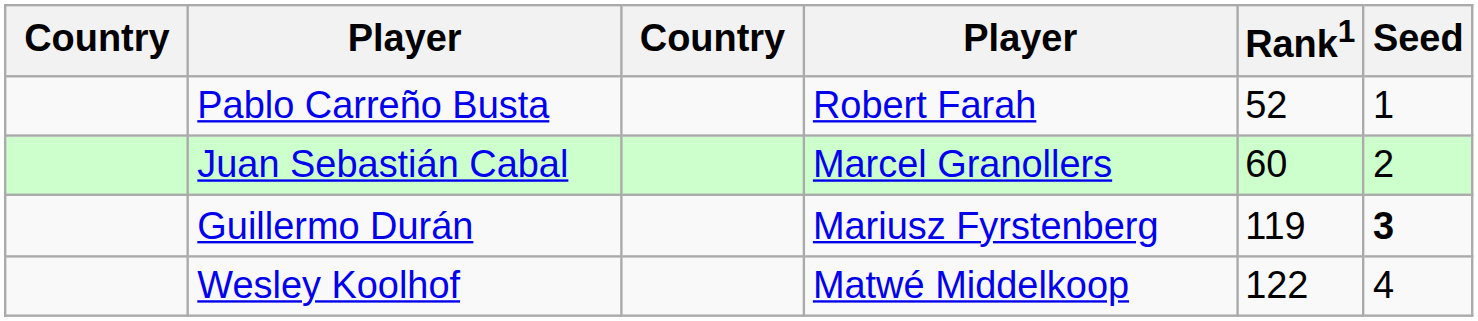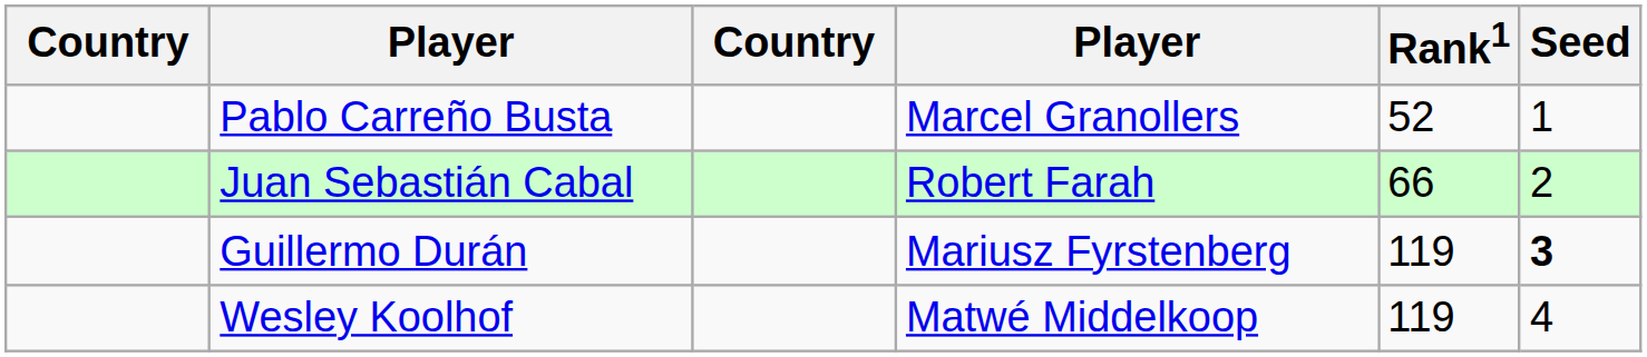Pablo Carreño Busta | column 4: Robert Farah -> Marcel Granollers
Juan Sebastián Cabal | column 4: Marcel Granollers -> Robert Farah
Juan Sebastián Cabal | Rank1: 60 -> 66
Wesley Koolhof | Rank1: 122 -> 119
